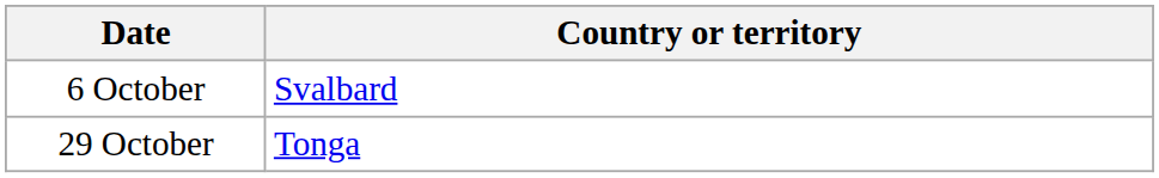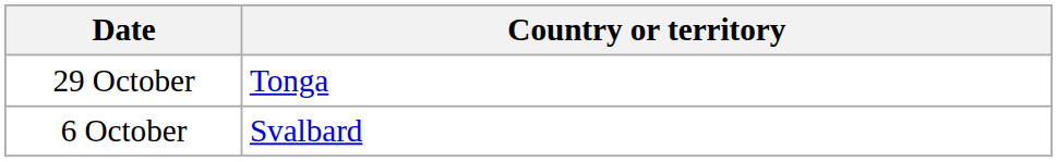rows swapped: 6 October <-> 29 October
